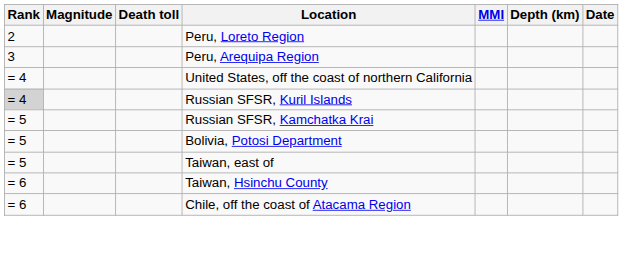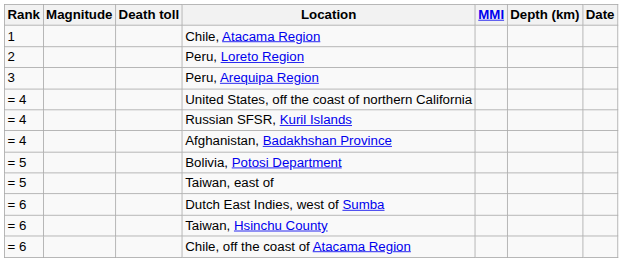+ row: 1 | Chile, Atacama Region
Russian SFSR, Kuril Islands | Rank: lightgrey background -> no background
+ row: = 4 | Afghanistan, Badakhshan Province
- row: = 5 | Russian SFSR, Kamchatka Krai
+ row: = 6 | Dutch East Indies, west of Sumba
